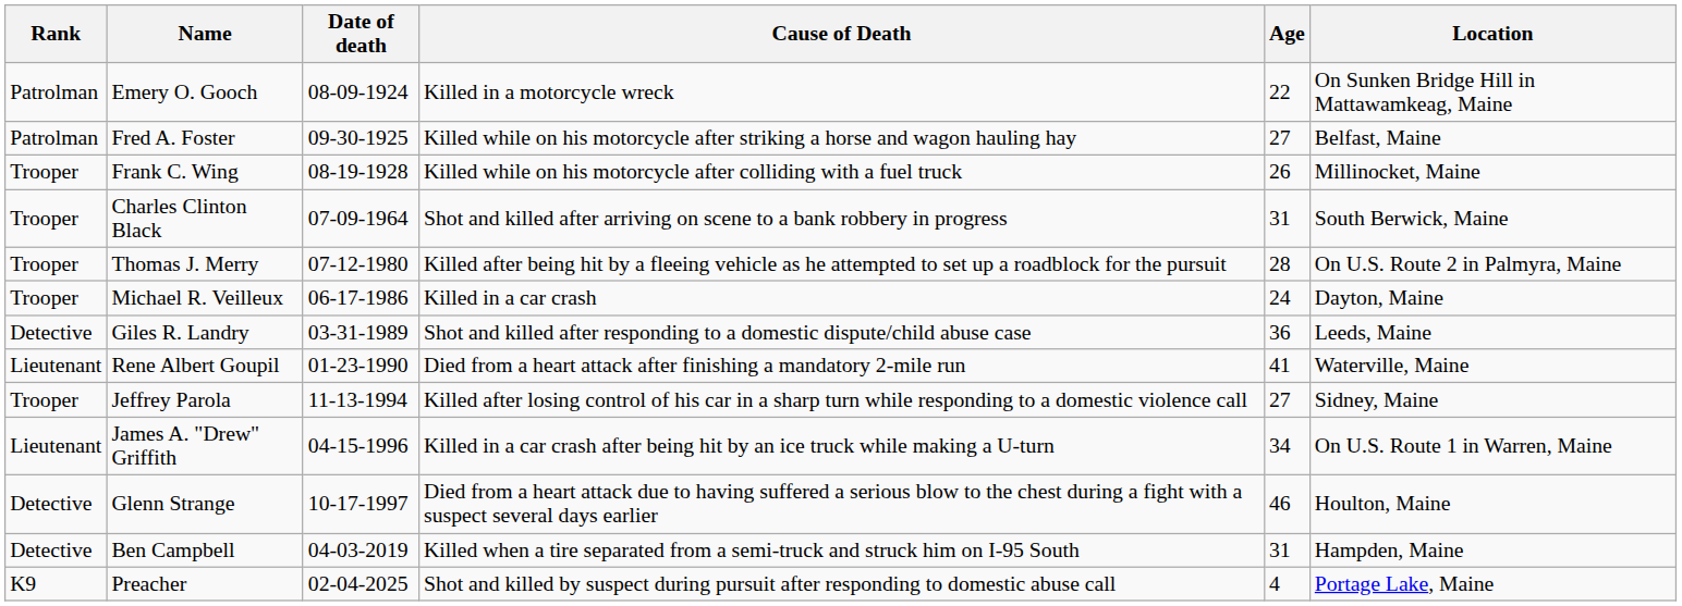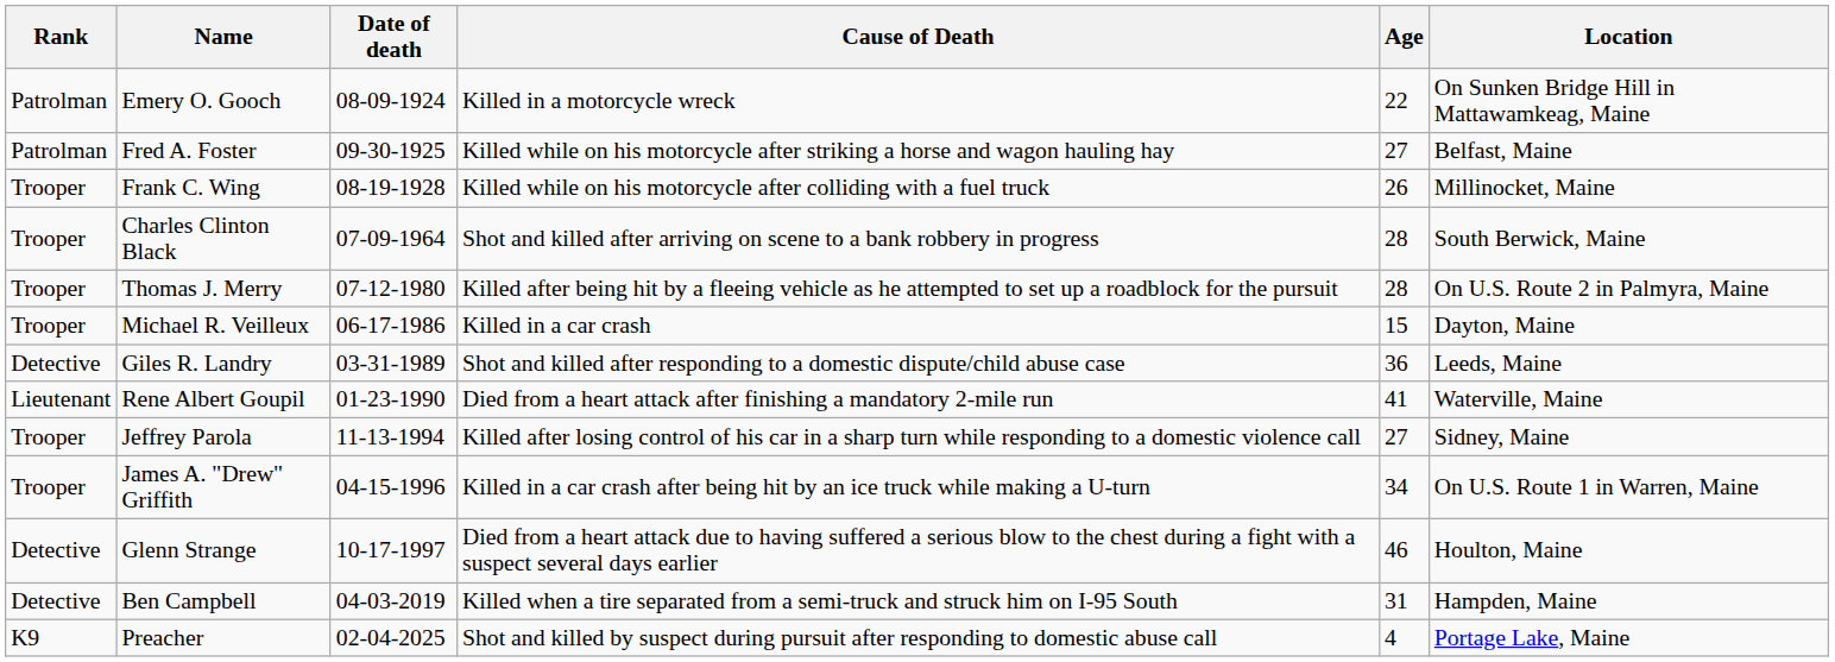Charles Clinton Black | Age: 31 -> 28
Michael R. Veilleux | Age: 24 -> 15
James A. "Drew" Griffith | Rank: Lieutenant -> Trooper
